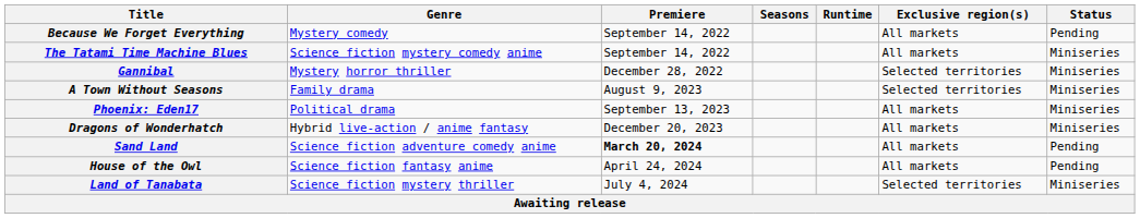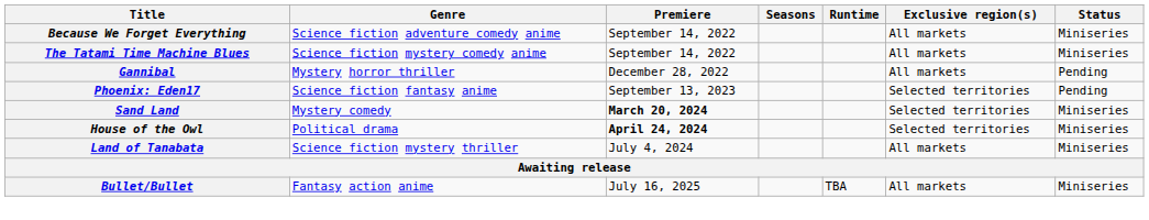Because We Forget Everything | Genre: Mystery comedy -> Science fiction adventure comedy anime
Because We Forget Everything | Status: Pending -> Miniseries
Gannibal | Exclusive region(s): Selected territories -> All markets
Gannibal | Status: Miniseries -> Pending
- row: A Town Without Seasons | Family drama | August 9, 2023 | Selected territories | Miniseries
Phoenix: Eden17 | Genre: Political drama -> Science fiction fantasy anime
Phoenix: Eden17 | Exclusive region(s): All markets -> Selected territories
Phoenix: Eden17 | Status: Miniseries -> Pending
- row: Dragons of Wonderhatch | Hybrid live-action / anime fantasy | December 20, 2023 | All markets | Miniseries
Sand Land | Genre: Science fiction adventure comedy anime -> Mystery comedy
Sand Land | Exclusive region(s): All markets -> Selected territories
Sand Land | Status: Pending -> Miniseries
House of the Owl | Genre: Science fiction fantasy anime -> Political drama
House of the Owl | Premiere: normal -> bold
House of the Owl | Exclusive region(s): All markets -> Selected territories
House of the Owl | Status: Pending -> Miniseries
Land of Tanabata | Exclusive region(s): Selected territories -> All markets
+ row: Bullet/Bullet | Fantasy action anime | July 16, 2025 | TBA | All markets | Miniseries
